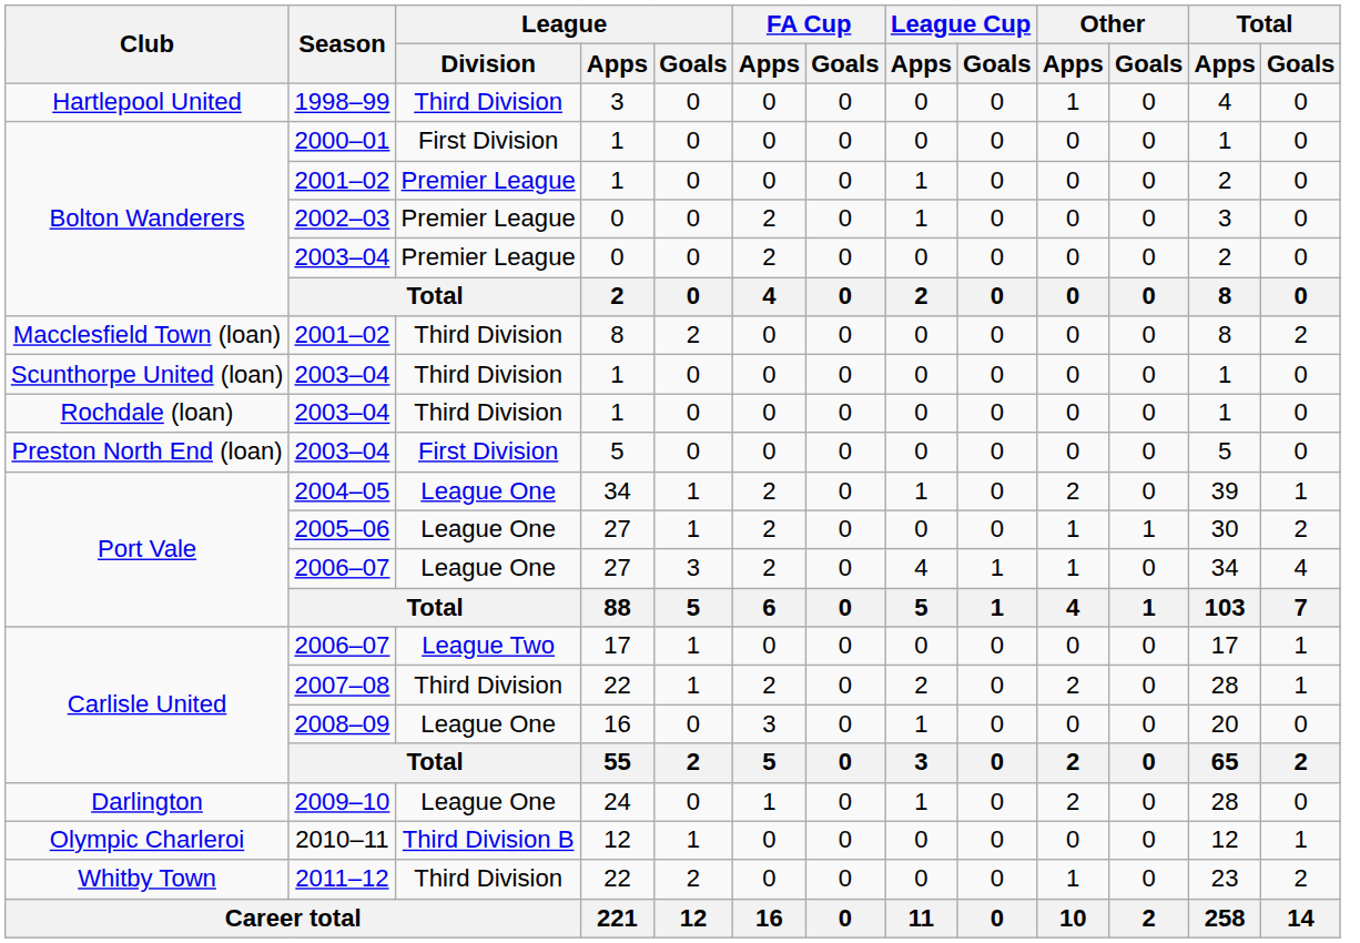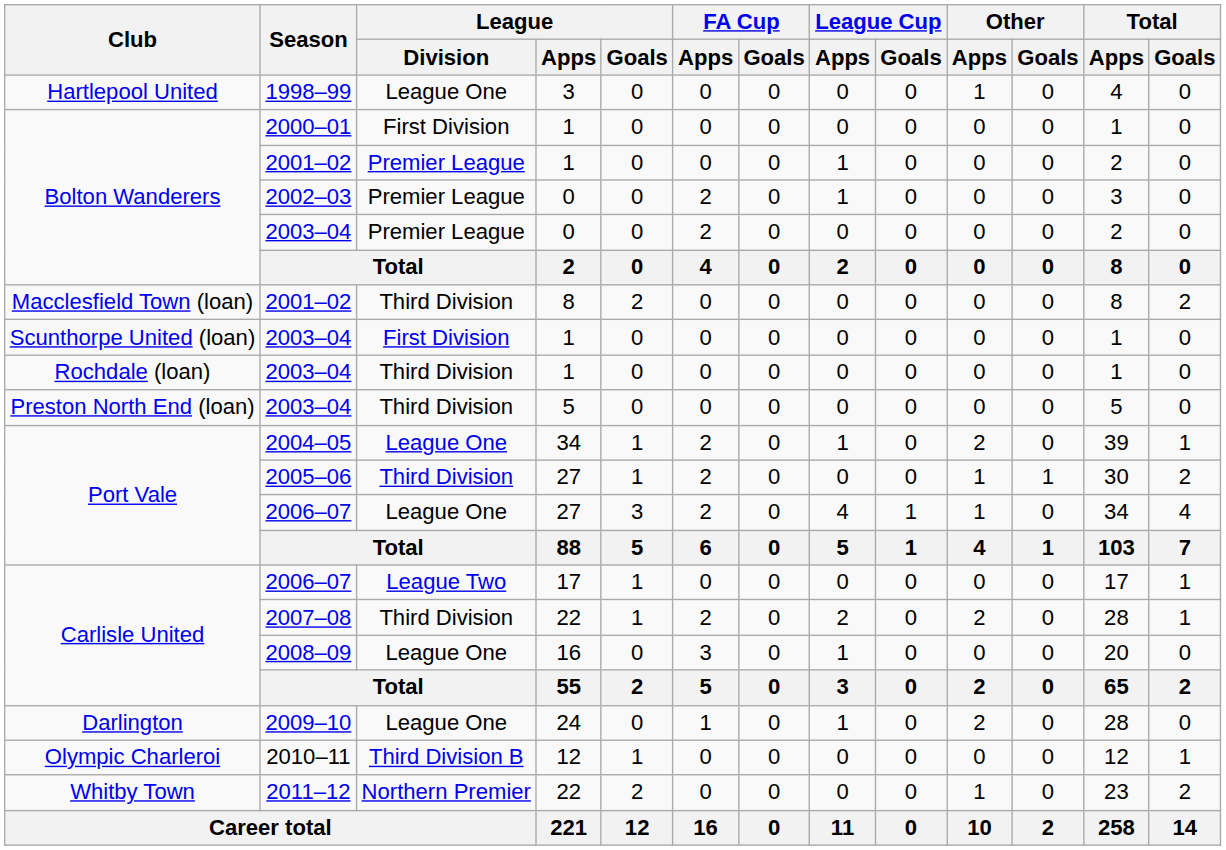1998–99 | League / Division: Third Division -> League One
Scunthorpe United (loan) / 2003–04 | League / Division: Third Division -> First Division
Preston North End (loan) / 2003–04 | League / Division: First Division -> Third Division
2005–06 | League / Division: League One -> Third Division
2011–12 | League / Division: Third Division -> Northern Premier
